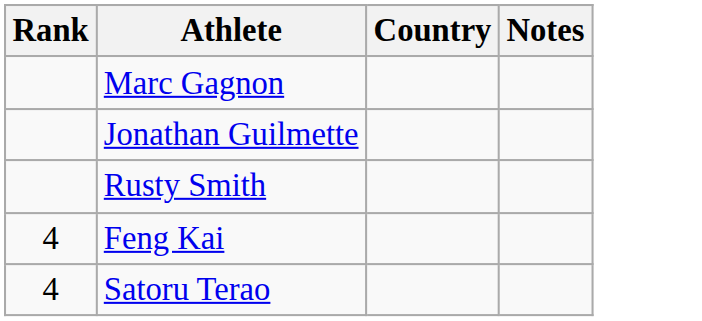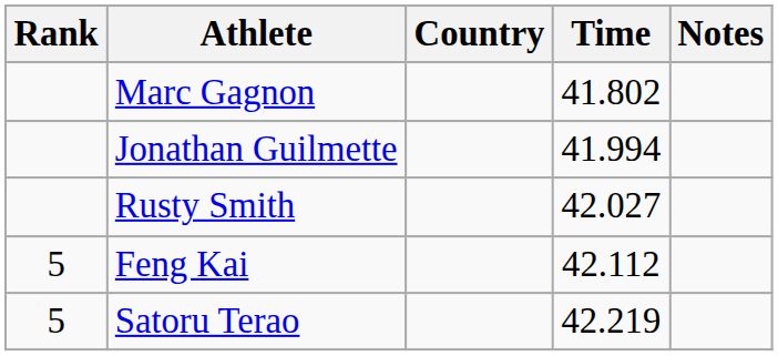+ column: Time | 41.802 | 41.994 | 42.027 | 42.112 | 42.219
Feng Kai | Rank: 4 -> 5
Satoru Terao | Rank: 4 -> 5
